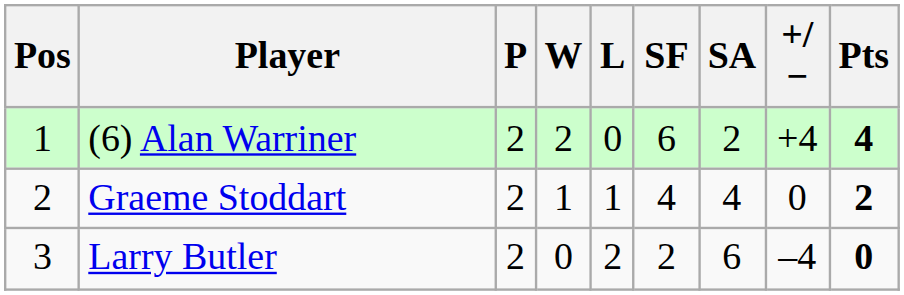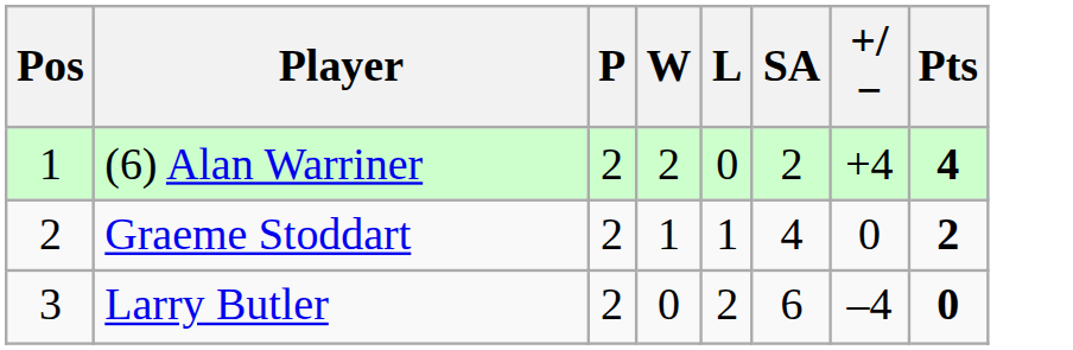- column: SF | 6 | 4 | 2
